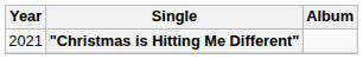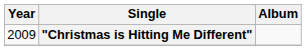"Christmas is Hitting Me Different" | Year: 2021 -> 2009
